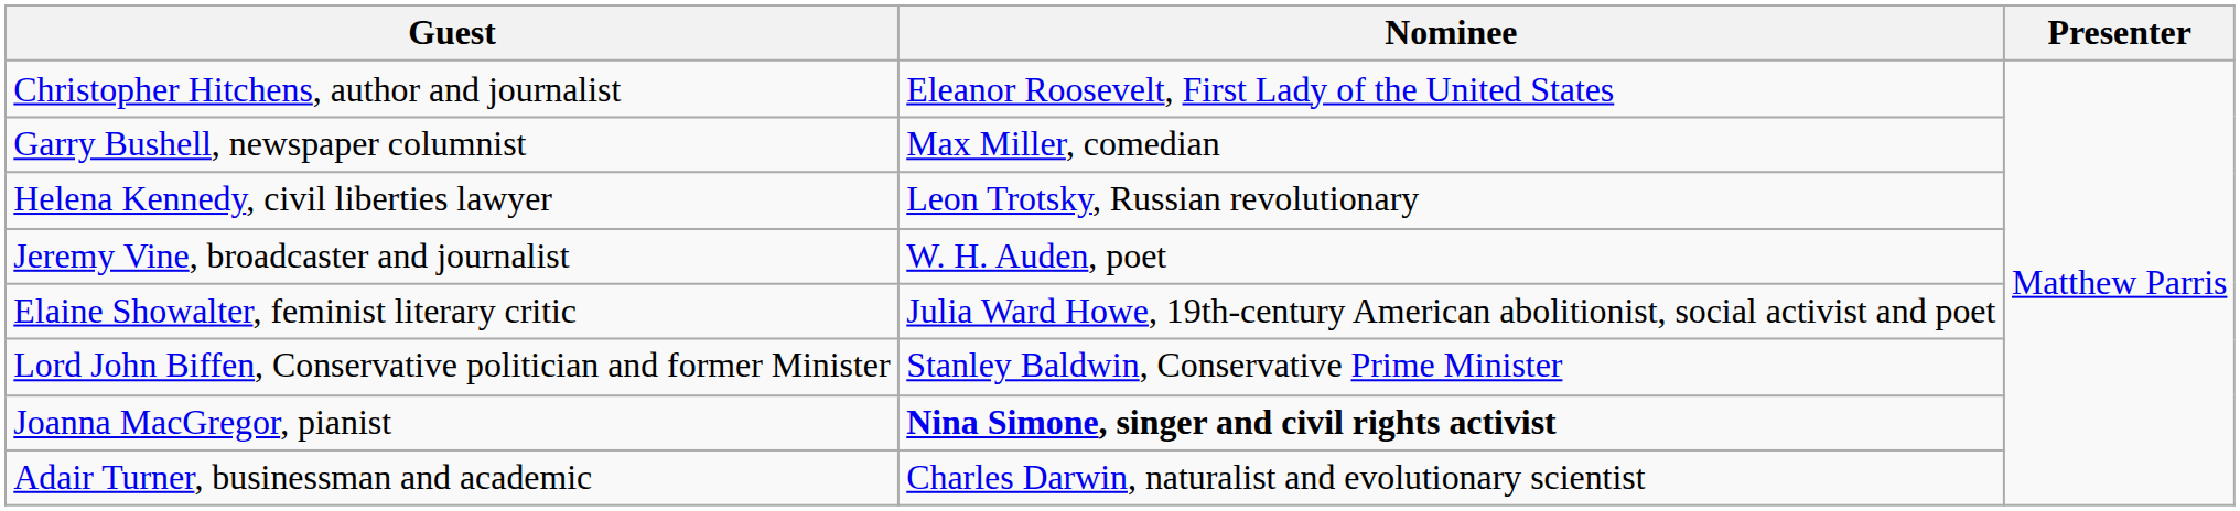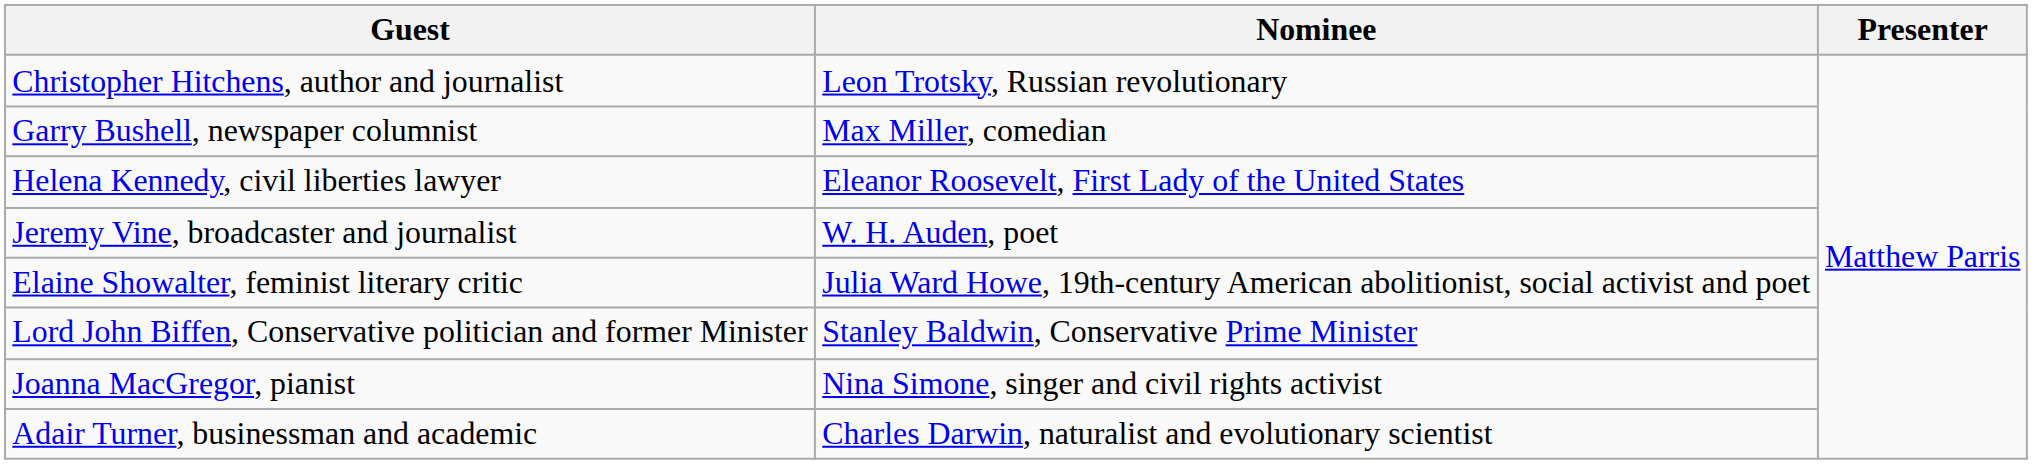Christopher Hitchens, author and journalist | Nominee: Eleanor Roosevelt, First Lady of the United States -> Leon Trotsky, Russian revolutionary
Helena Kennedy, civil liberties lawyer | Nominee: Leon Trotsky, Russian revolutionary -> Eleanor Roosevelt, First Lady of the United States
Joanna MacGregor, pianist | Nominee: bold -> normal
